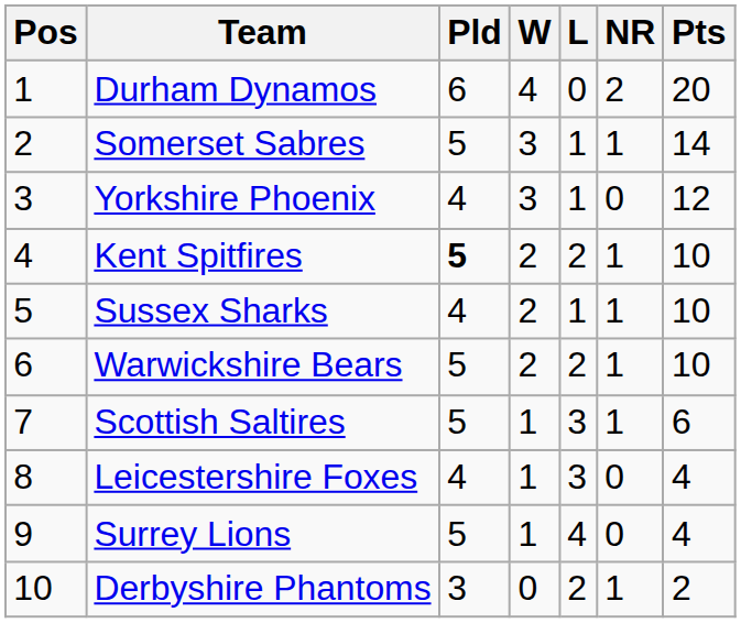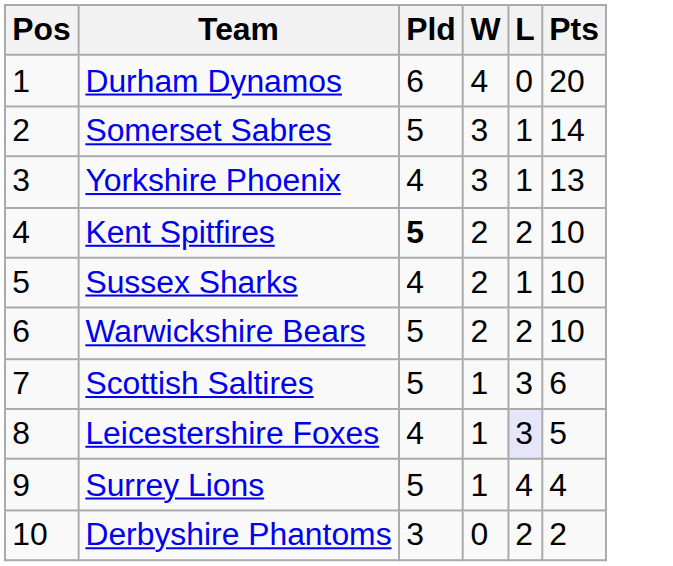- column: NR | 2 | 1 | 0 | 1 | 1 | 1 | 1 | 0 | 0 | 1
Yorkshire Phoenix | Pts: 12 -> 13
Leicestershire Foxes | L: no background -> lavender background
Leicestershire Foxes | Pts: 4 -> 5
